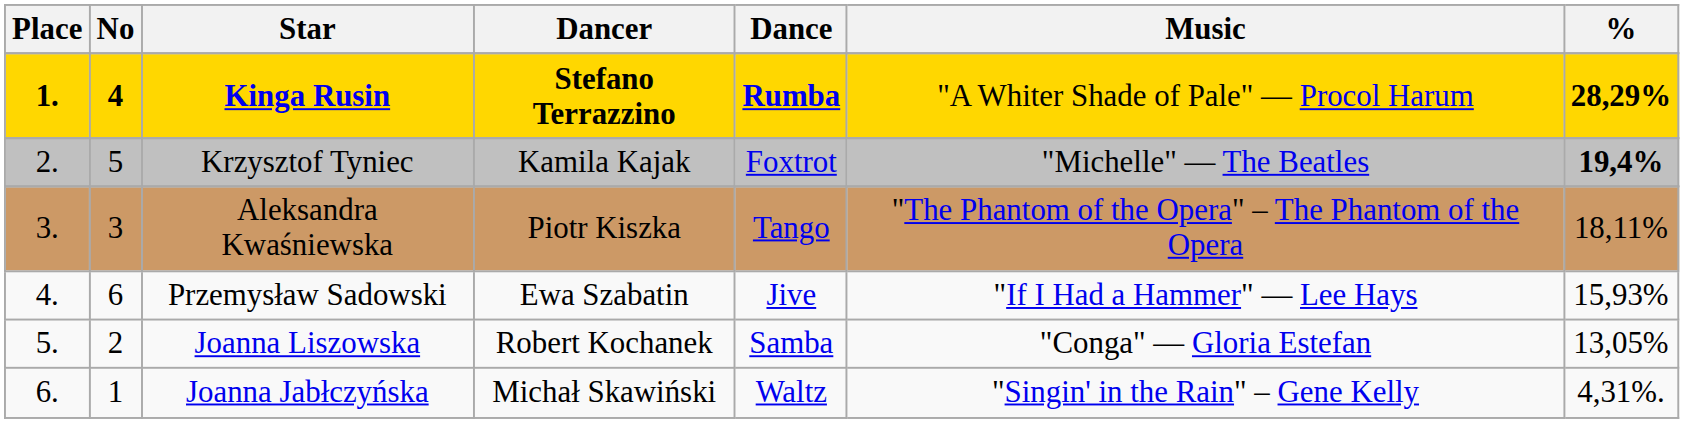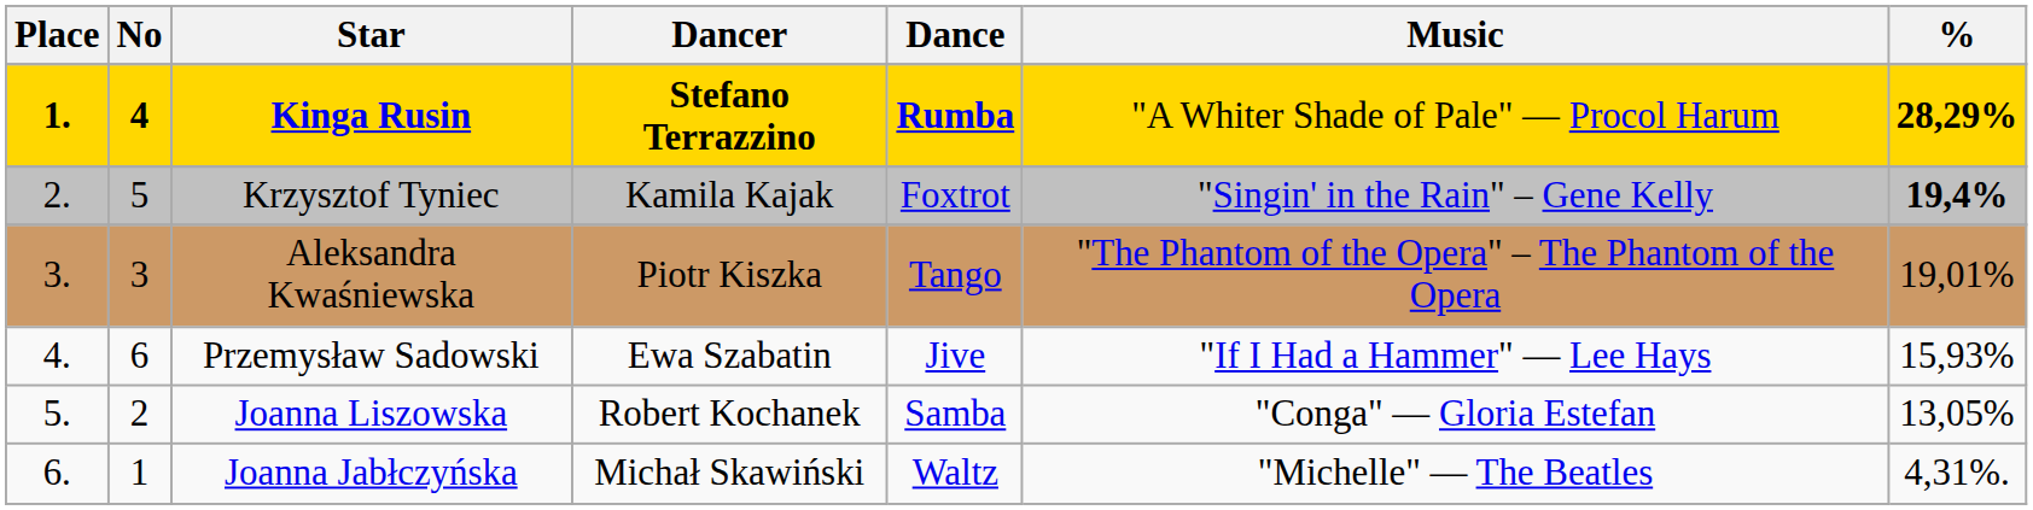Krzysztof Tyniec | Music: "Michelle" — The Beatles -> "Singin' in the Rain" – Gene Kelly
Aleksandra Kwaśniewska | %: 18,11% -> 19,01%
Joanna Jabłczyńska | Music: "Singin' in the Rain" – Gene Kelly -> "Michelle" — The Beatles
